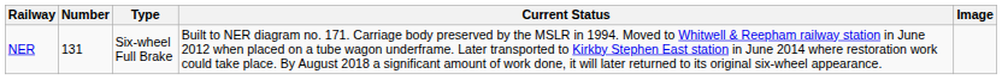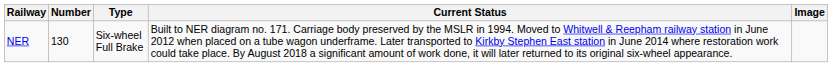NER | Number: 131 -> 130
